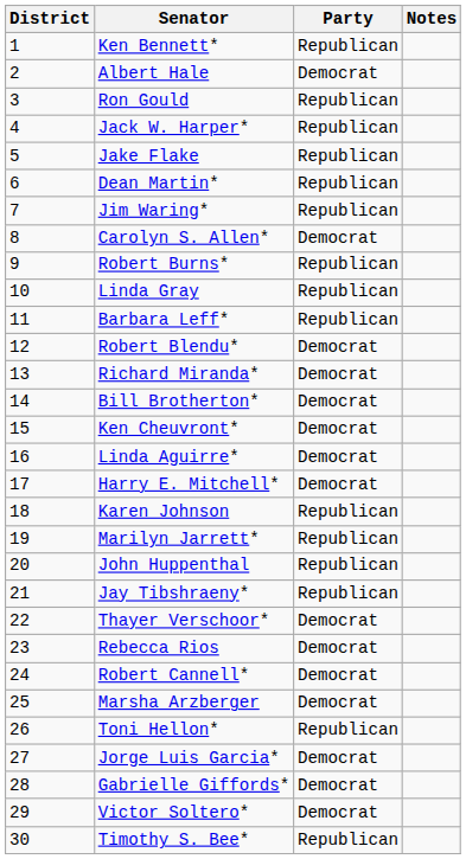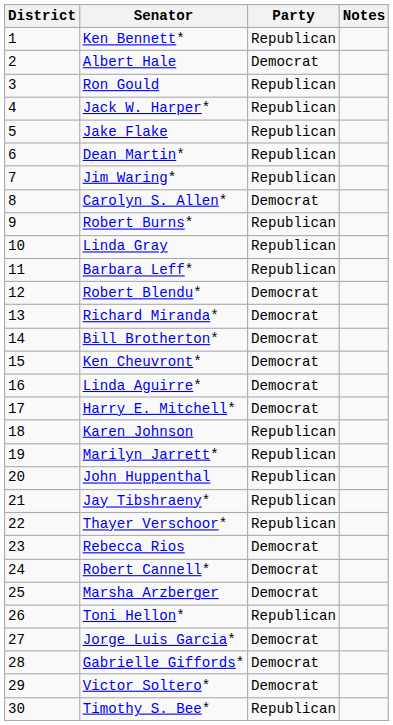Thayer Verschoor* | Party: Democrat -> Republican
